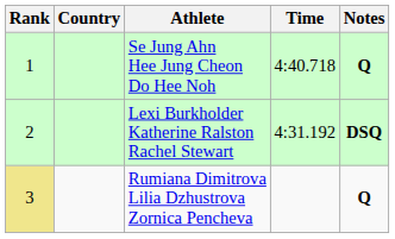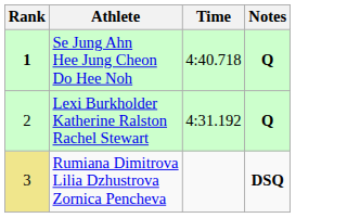- column: Country
Se Jung Ahn Hee Jung Cheon Do Hee Noh | Rank: normal -> bold
Lexi Burkholder Katherine Ralston Rachel Stewart | Notes: DSQ -> Q
Rumiana Dimitrova Lilia Dzhustrova Zornica Pencheva | Notes: Q -> DSQ
